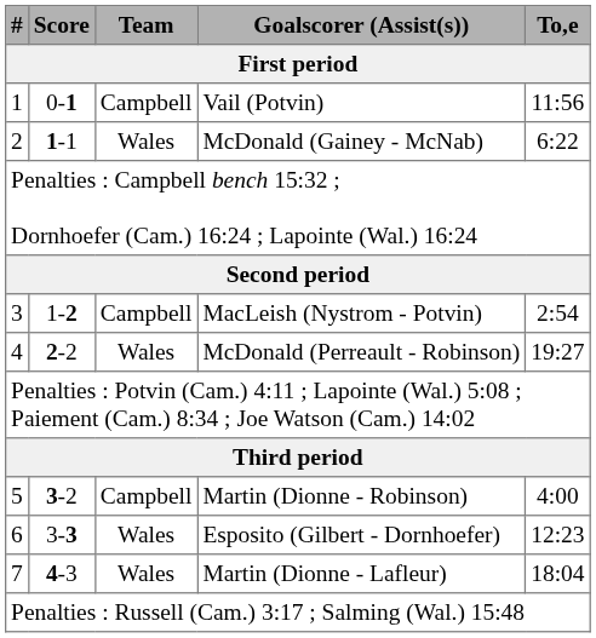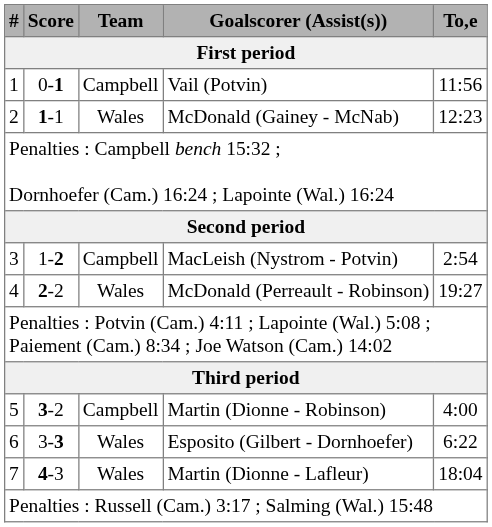McDonald (Gainey - McNab) | To,e: 6:22 -> 12:23
Esposito (Gilbert - Dornhoefer) | To,e: 12:23 -> 6:22
